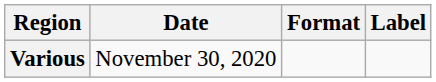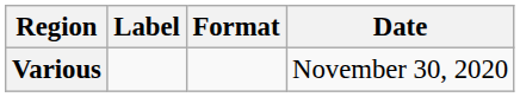columns swapped: Date <-> Label
